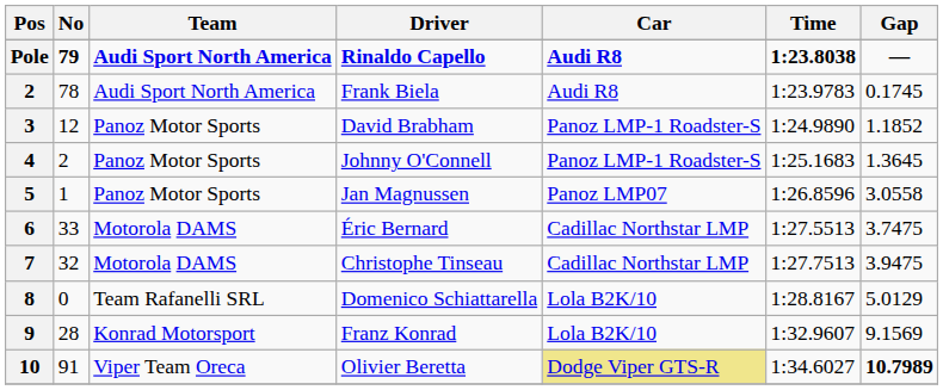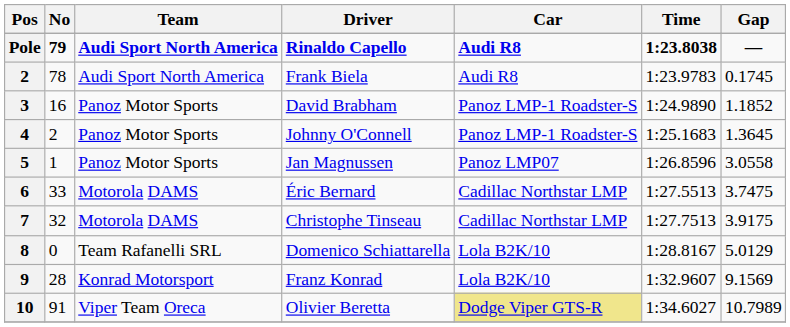David Brabham | No: 12 -> 16
Christophe Tinseau | Gap: 3.9475 -> 3.9175
Olivier Beretta | Gap: bold -> normal
